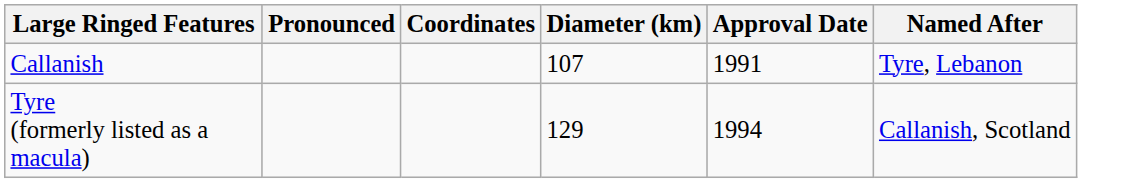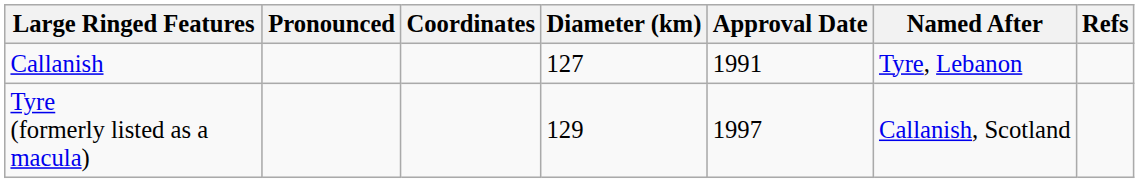+ column: Refs
Callanish | Diameter (km): 107 -> 127
Tyre (formerly listed as a macula) | Approval Date: 1994 -> 1997
